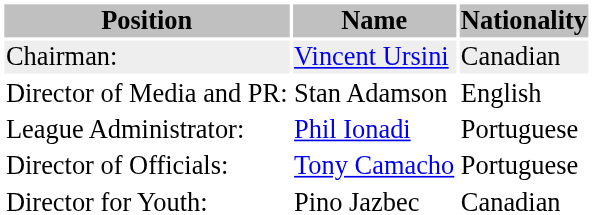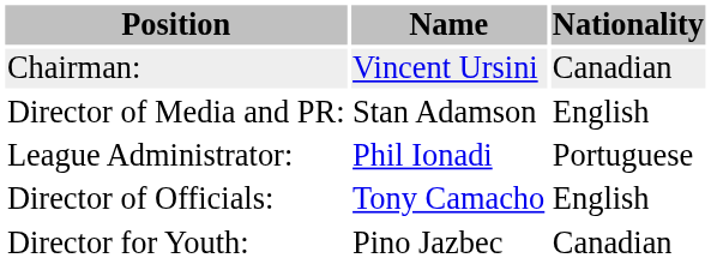Director of Officials: | Nationality: Portuguese -> English
